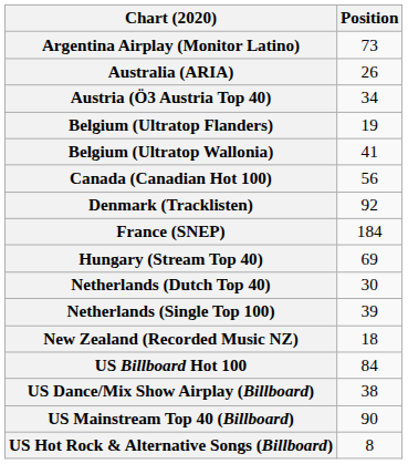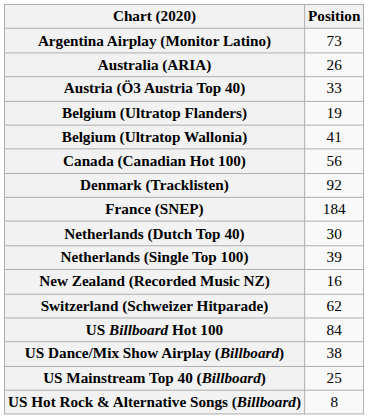Austria (Ö3 Austria Top 40) | Position: 34 -> 33
- row: Hungary (Stream Top 40) | 69
New Zealand (Recorded Music NZ) | Position: 18 -> 16
+ row: Switzerland (Schweizer Hitparade) | 62
US Mainstream Top 40 (Billboard) | Position: 90 -> 25
